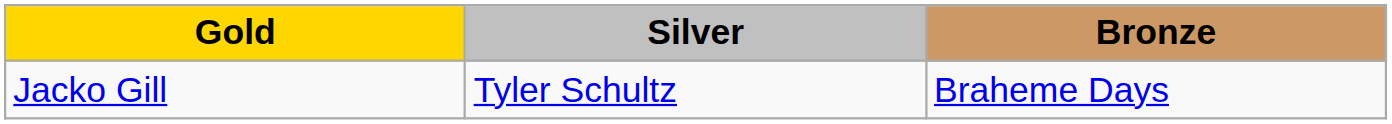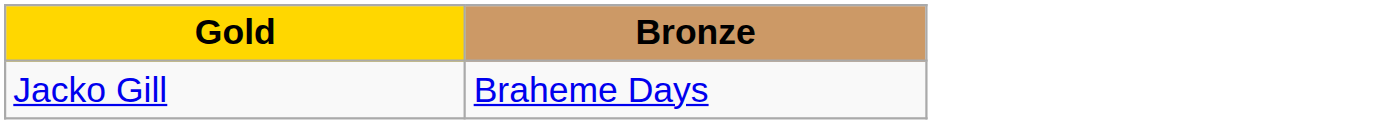- column: Silver | Tyler Schultz
